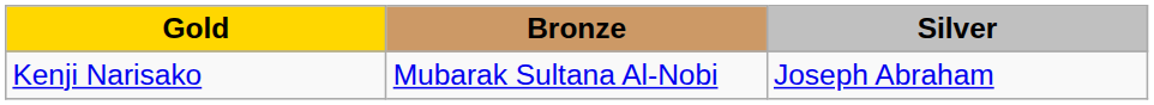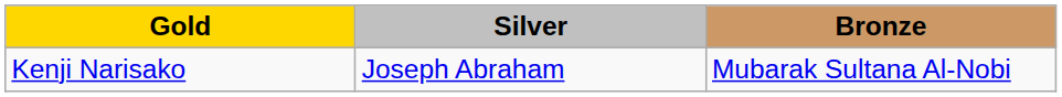columns swapped: Silver <-> Bronze
